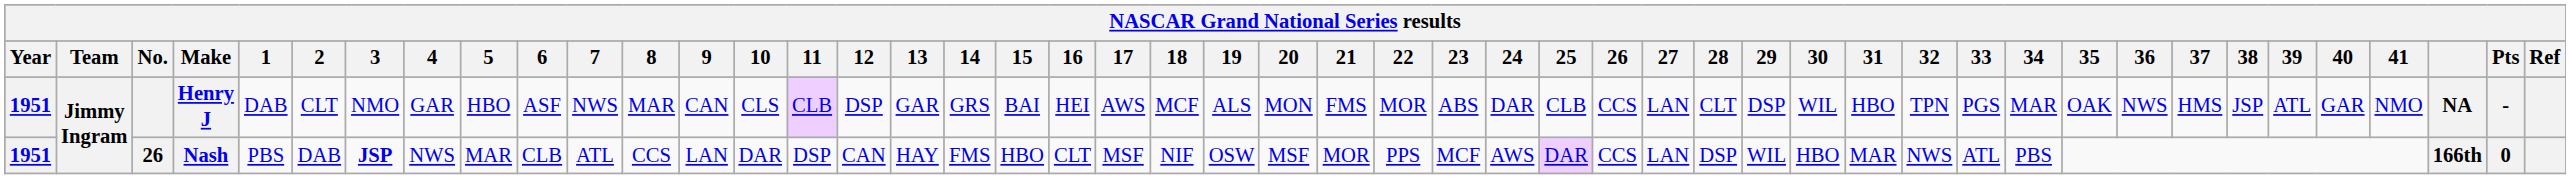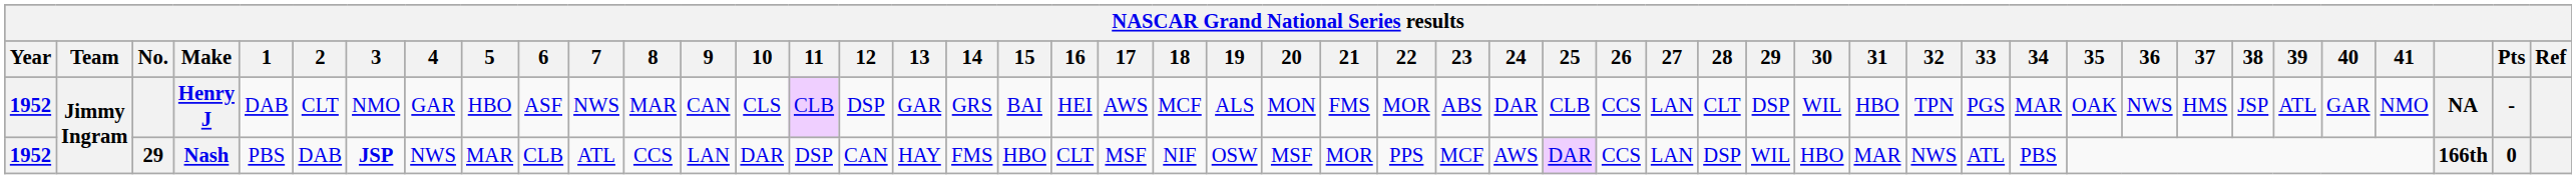Henry J | Year: 1951 -> 1952
Nash | Year: 1951 -> 1952
Nash | No.: 26 -> 29
